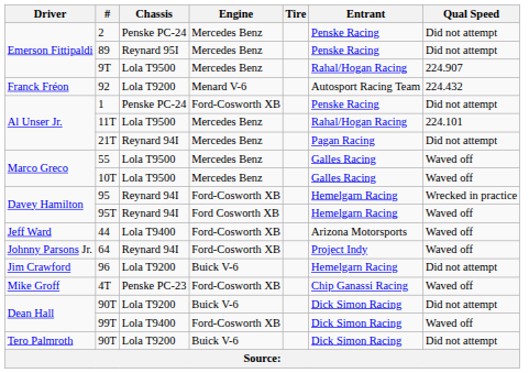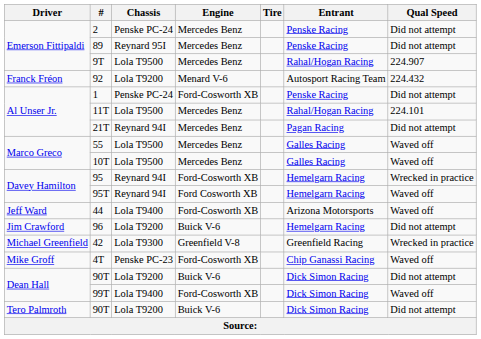- row: Johnny Parsons Jr. | 64 | Reynard 94I | Ford-Cosworth XB | Project Indy | Waved off
+ row: Michael Greenfield | 42 | Lola T9300 | Greenfield V-8 | Greenfield Racing | Wrecked in practice
